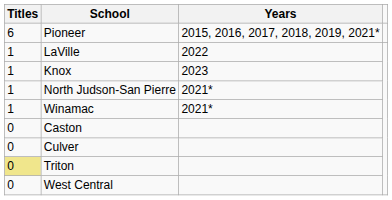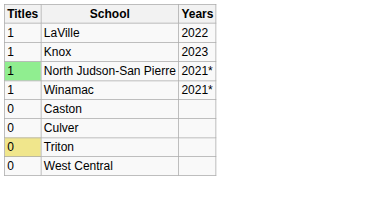- row: 6 | Pioneer | 2015, 2016, 2017, 2018, 2019, 2021*
North Judson-San Pierre | Titles: no background -> lightgreen background
